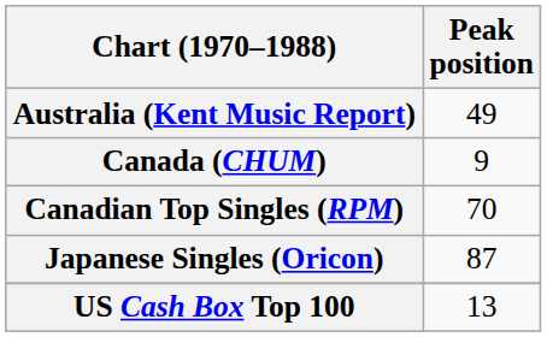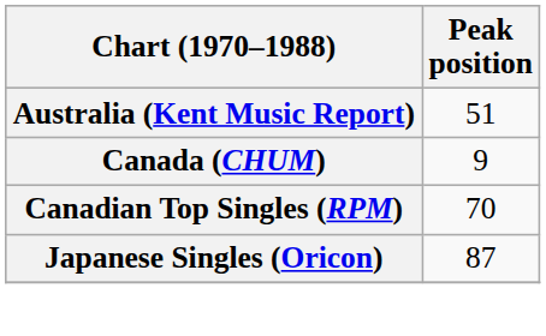Australia (Kent Music Report) | Peak position: 49 -> 51
- row: US Cash Box Top 100 | 13
